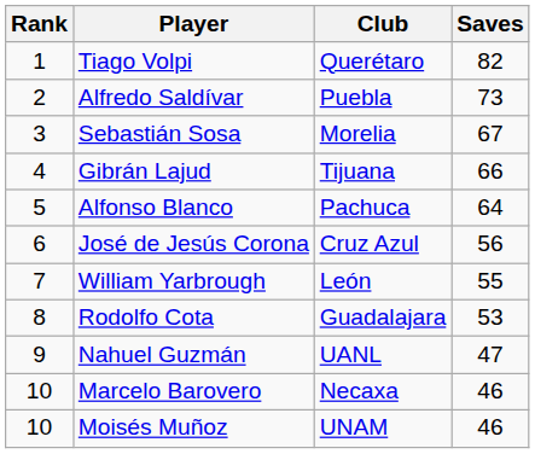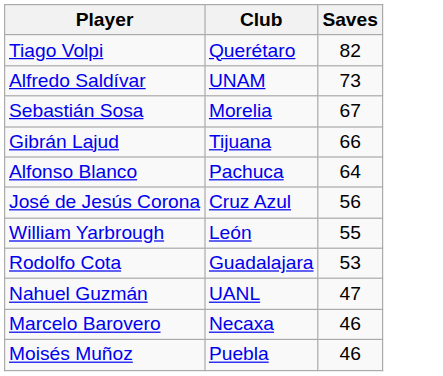- column: Rank | 1 | 2 | 3 | 4 | 5 | 6 | 7 | 8 | 9 | 10 | 10
Alfredo Saldívar | Club: Puebla -> UNAM
Moisés Muñoz | Club: UNAM -> Puebla
